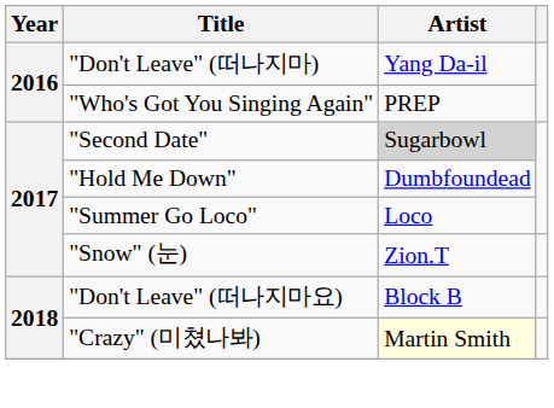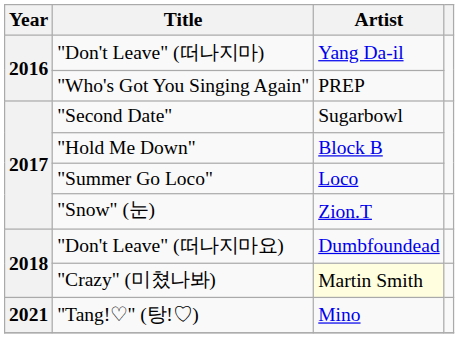"Second Date" | Artist: lightgrey background -> no background
"Hold Me Down" | Artist: Dumbfoundead -> Block B
"Don't Leave" (떠나지마요) | Artist: Block B -> Dumbfoundead
+ row: 2021 | "Tang!♡" (탕!♡) | Mino
